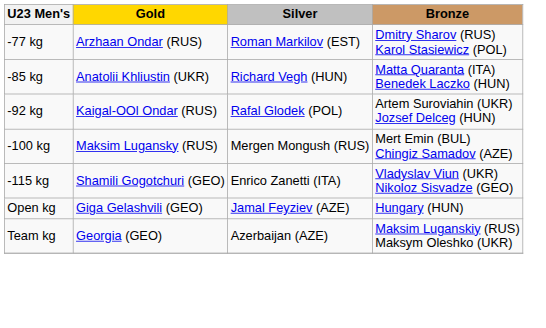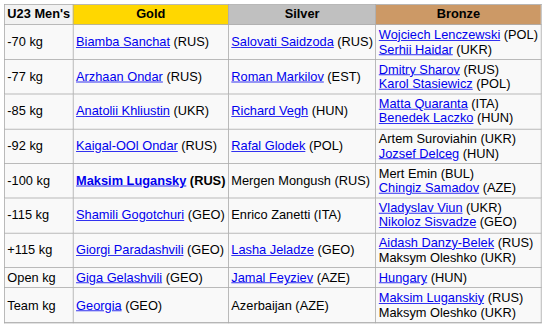+ row: -70 kg | Biamba Sanchat (RUS) | Salovati Saidzoda (RUS) | Wojciech Lenczewski (POL) Serhii Haidar (UKR)
-100 kg | Gold: normal -> bold
+ row: +115 kg | Giorgi Paradashvili (GEO) | Lasha Jeladze (GEO) | Aidash Danzy-Belek (RUS) Maksym Oleshko (UKR)
